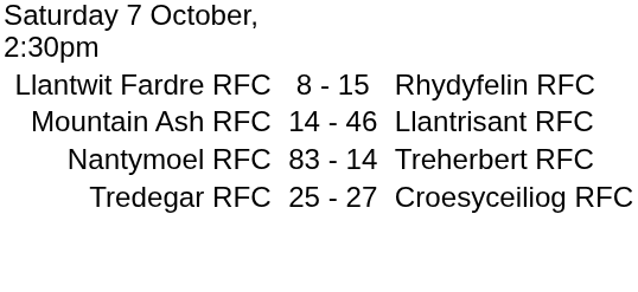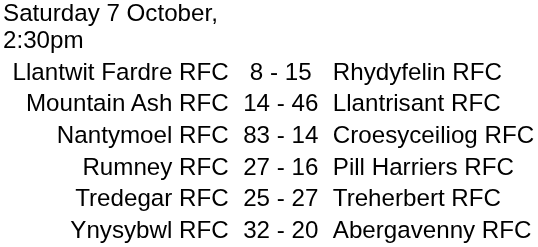Nantymoel RFC | column 3: Treherbert RFC -> Croesyceiliog RFC
+ row: Rumney RFC | 27 - 16 | Pill Harriers RFC
Tredegar RFC | column 3: Croesyceiliog RFC -> Treherbert RFC
+ row: Ynysybwl RFC | 32 - 20 | Abergavenny RFC
